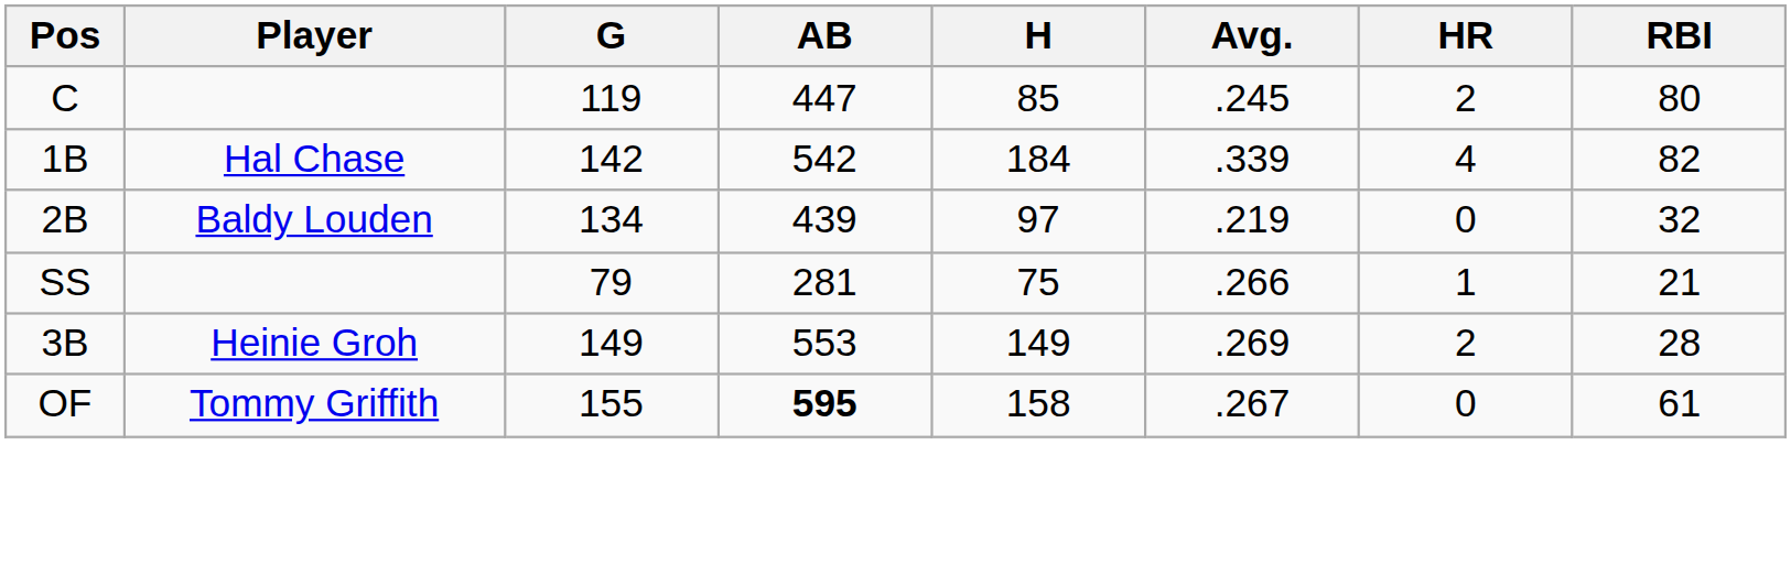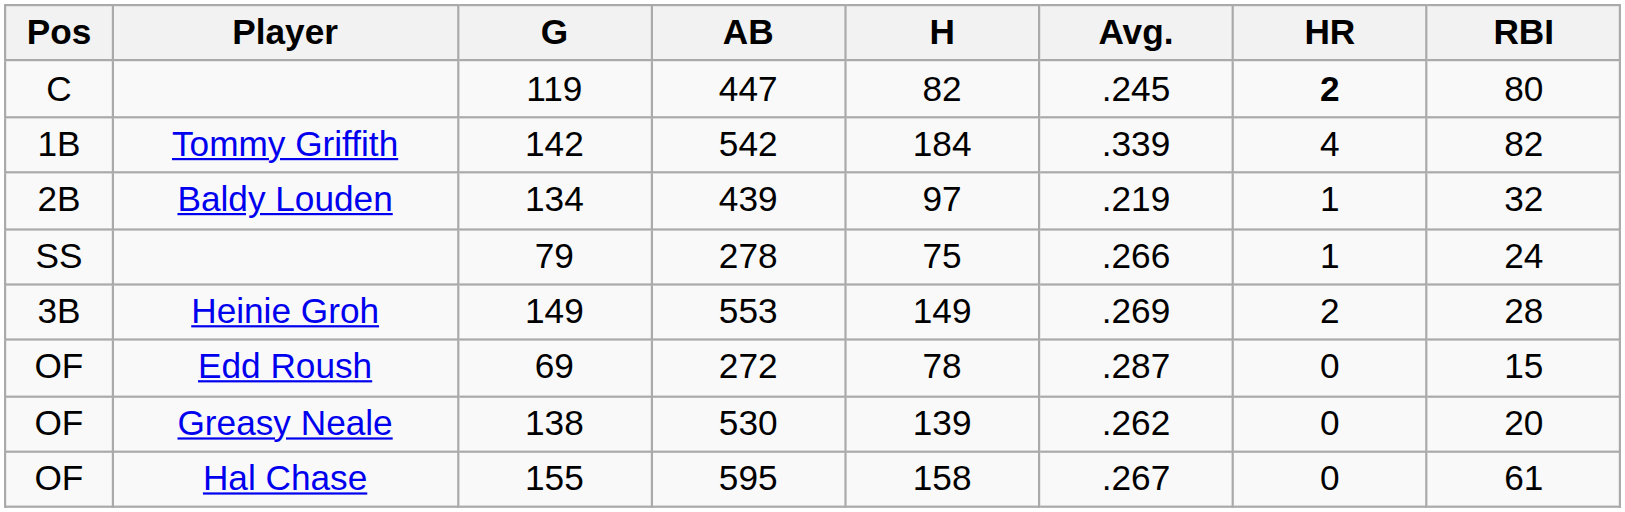119 | H: 85 -> 82
119 | HR: normal -> bold
142 | Player: Hal Chase -> Tommy Griffith
134 | HR: 0 -> 1
79 | AB: 281 -> 278
79 | RBI: 21 -> 24
+ row: OF | Edd Roush | 69 | 272 | 78 | .287 | 0 | 15
+ row: OF | Greasy Neale | 138 | 530 | 139 | .262 | 0 | 20
155 | Player: Tommy Griffith -> Hal Chase
155 | AB: bold -> normal
